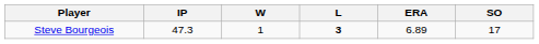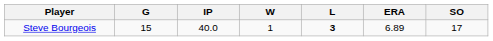+ column: G | 15
Steve Bourgeois | IP: 47.3 -> 40.0
